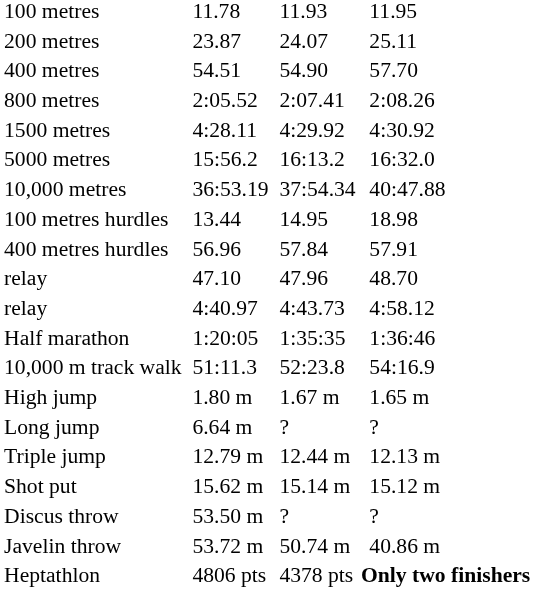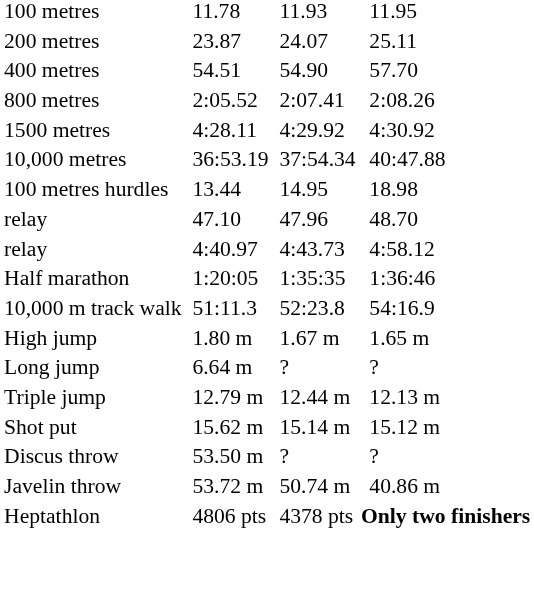- row: 5000 metres | 15:56.2 | 16:13.2 | 16:32.0
- row: 400 metres hurdles | 56.96 | 57.84 | 57.91
